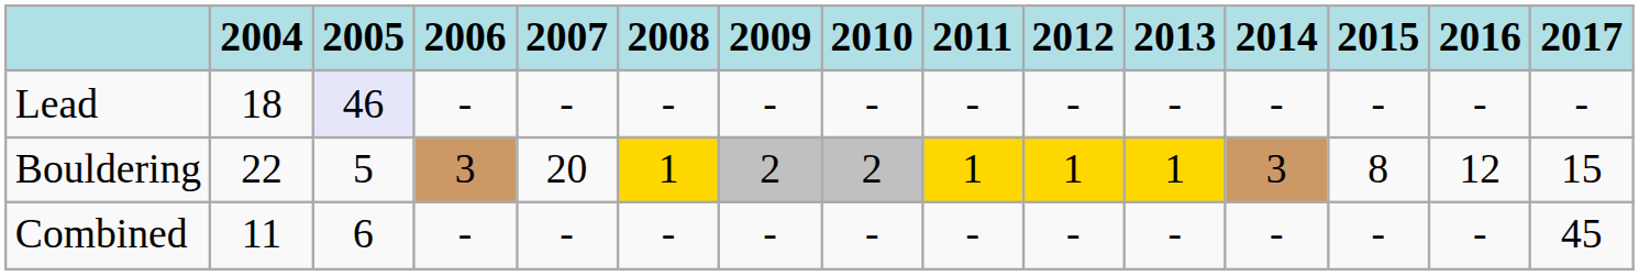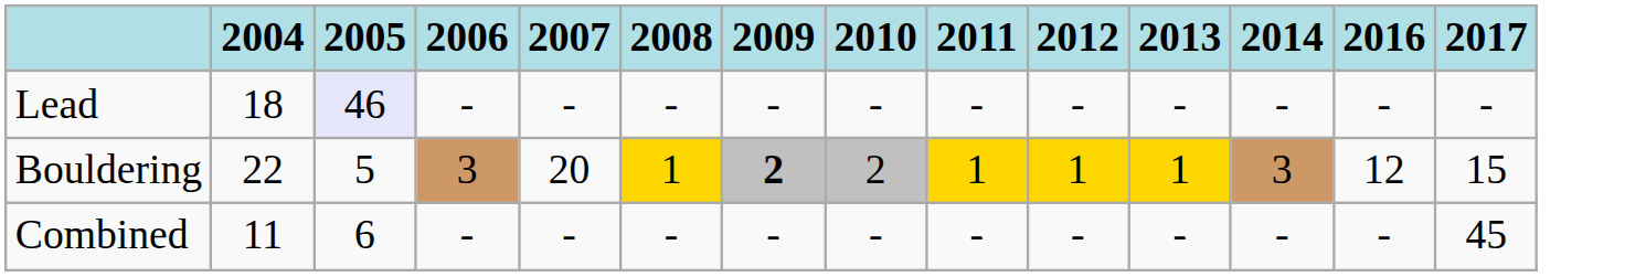- column: 2015 | - | 8 | -
Bouldering | 2009: normal -> bold
